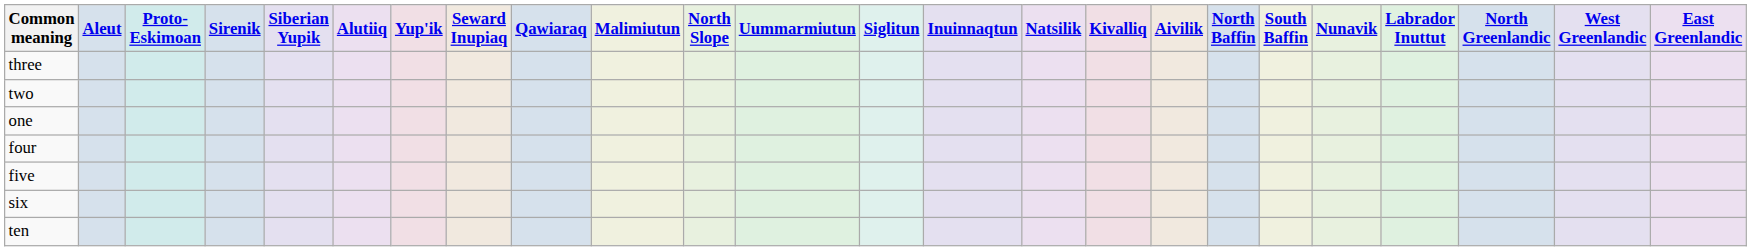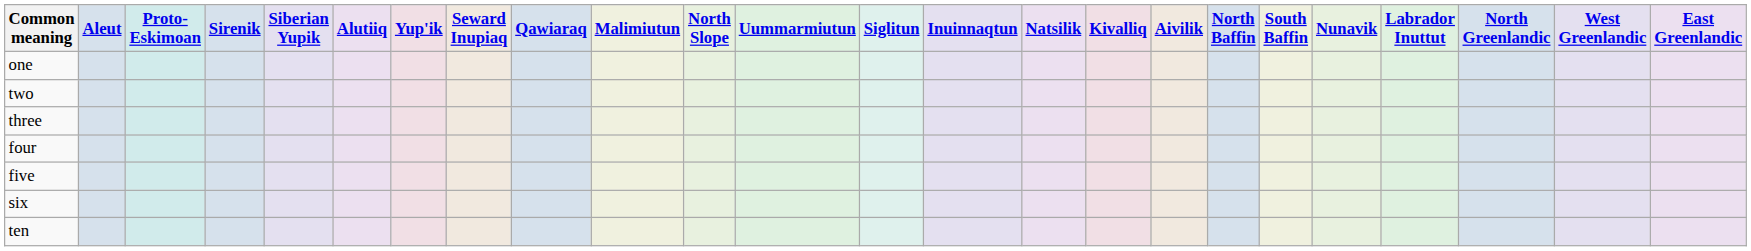rows swapped: one <-> three
